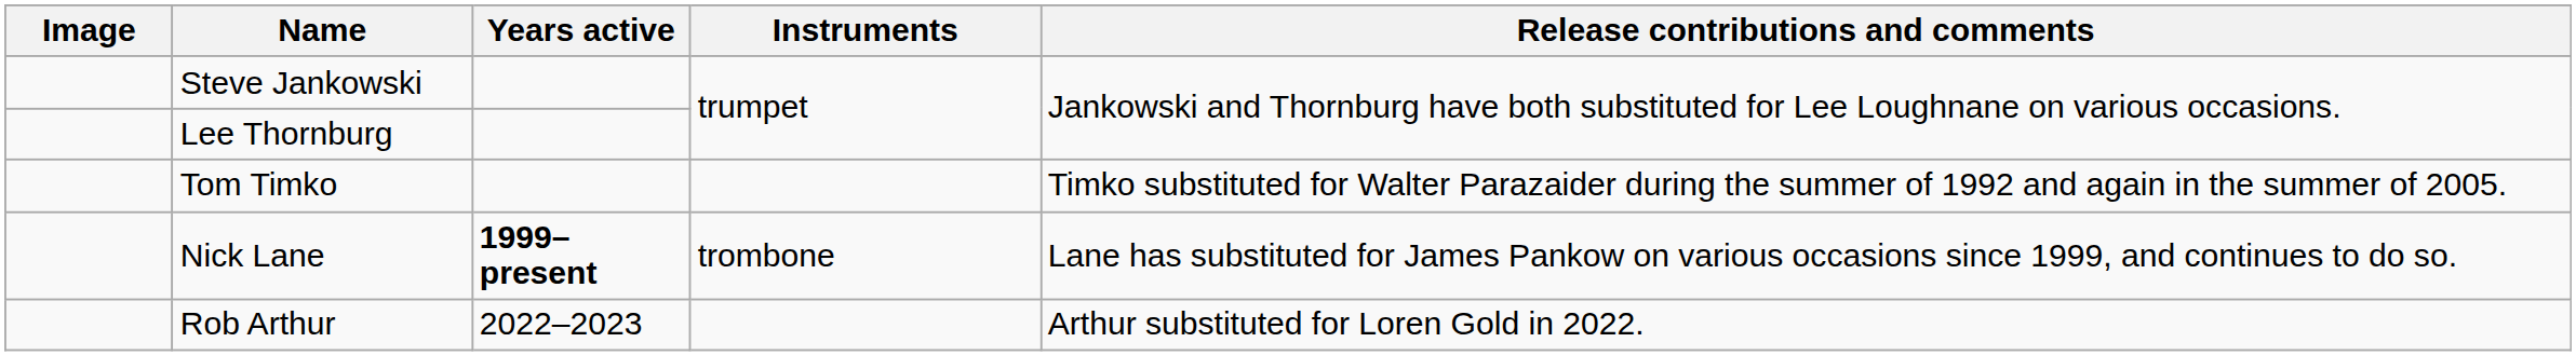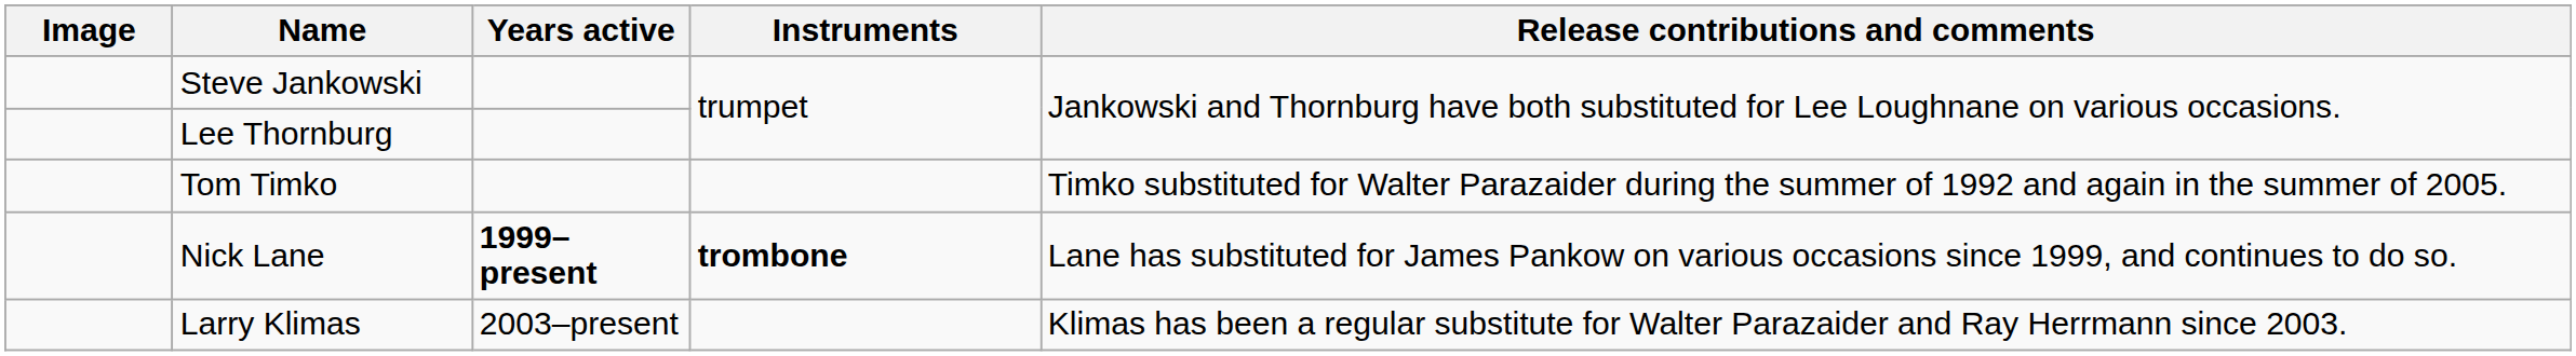Nick Lane | Instruments: normal -> bold
+ row: Larry Klimas | 2003–present | Klimas has been a regular substitute for Walter Parazaider and Ray Herrmann since 2003.
- row: Rob Arthur | 2022–2023 | Arthur substituted for Loren Gold in 2022.
